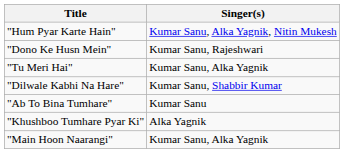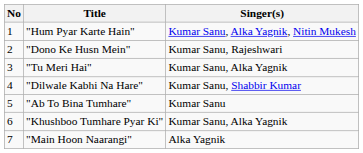+ column: No | 1 | 2 | 3 | 4 | 5 | 6 | 7
"Khushboo Tumhare Pyar Ki" | Singer(s): Alka Yagnik -> Kumar Sanu, Alka Yagnik
"Main Hoon Naarangi" | Singer(s): Kumar Sanu, Alka Yagnik -> Alka Yagnik
